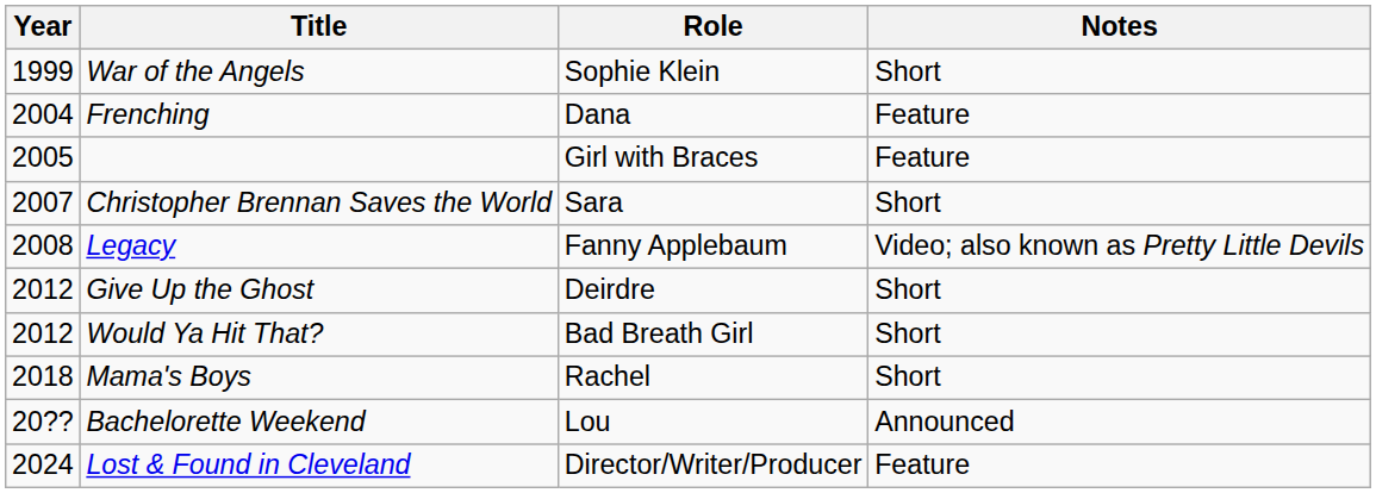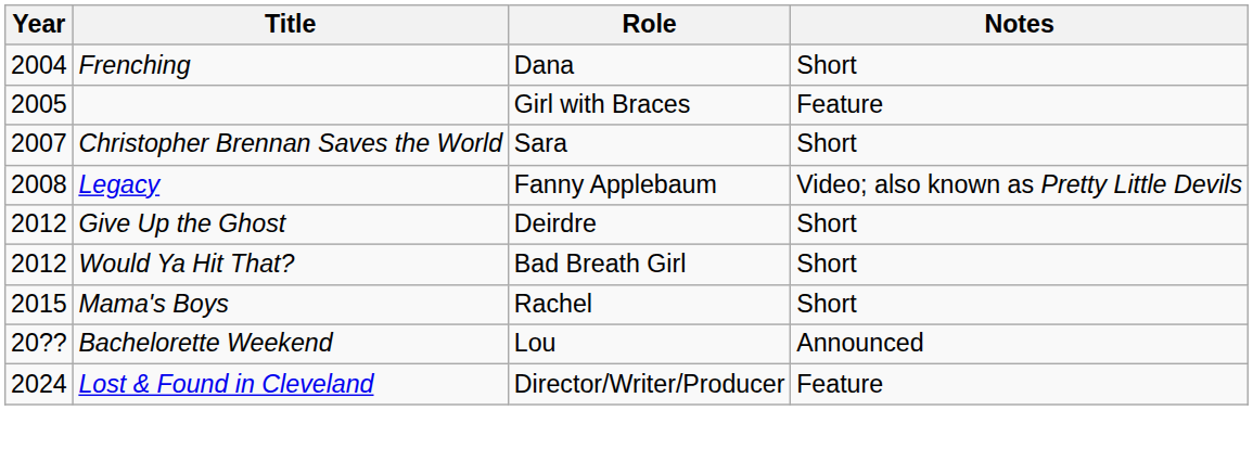- row: 1999 | War of the Angels | Sophie Klein | Short
Frenching | Notes: Feature -> Short
Mama's Boys | Year: 2018 -> 2015
